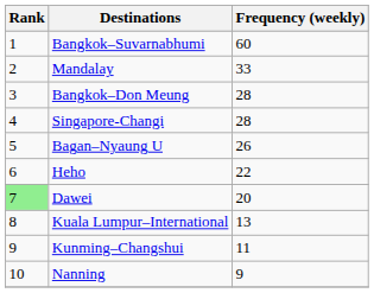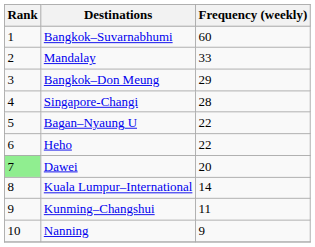Bangkok–Don Meung | Frequency (weekly): 28 -> 29
Bagan–Nyaung U | Frequency (weekly): 26 -> 22
Kuala Lumpur–International | Frequency (weekly): 13 -> 14
